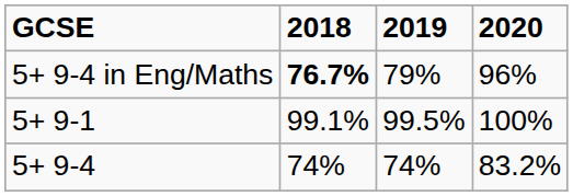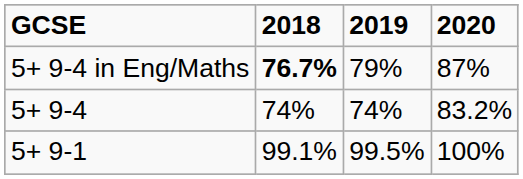5+ 9-4 in Eng/Maths | 2020: 96% -> 87%
rows swapped: 5+ 9-4 <-> 5+ 9-1
